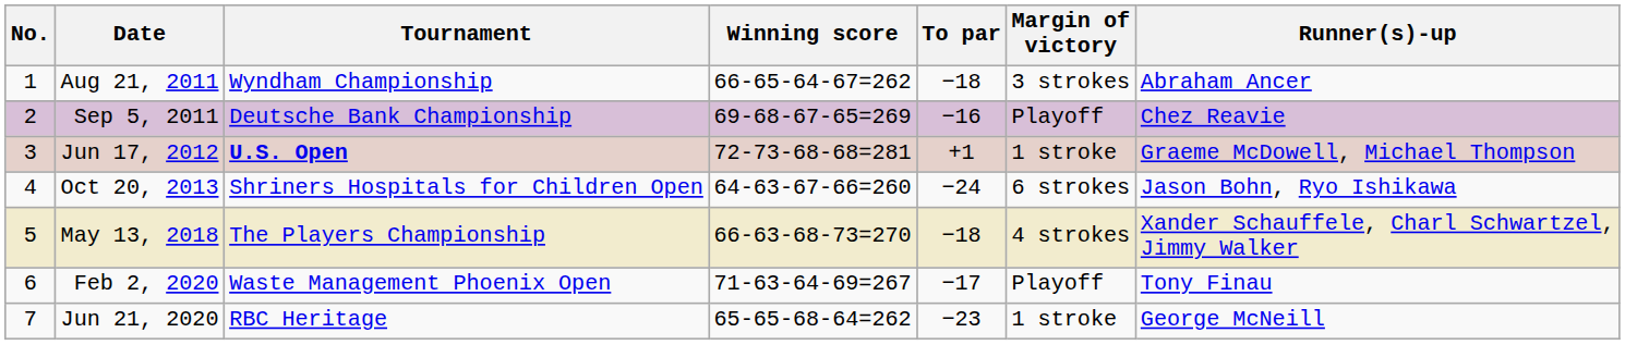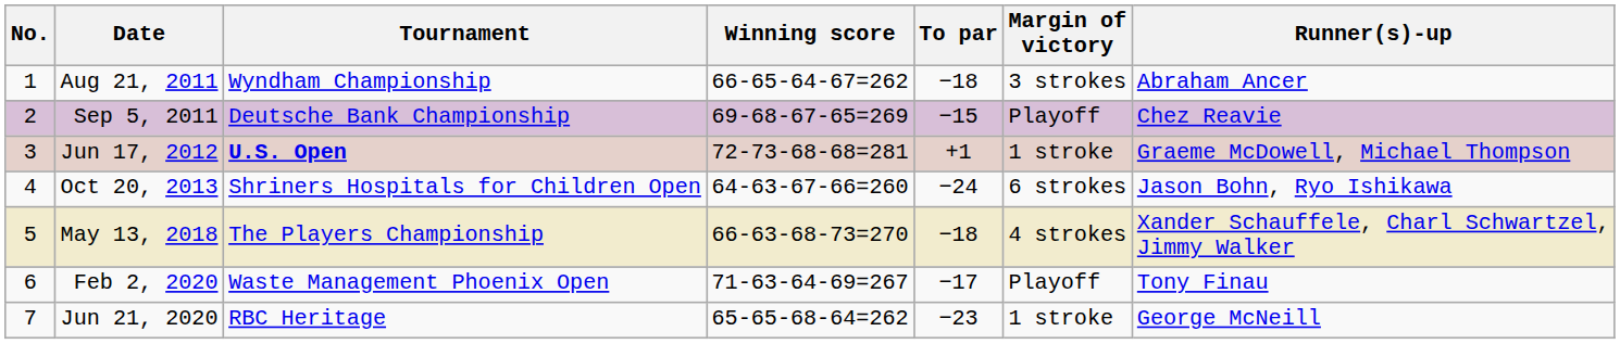Sep 5, 2011 | To par: −16 -> −15
